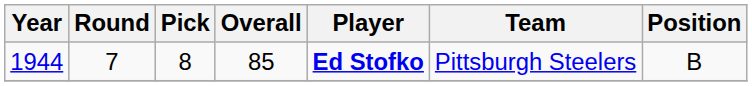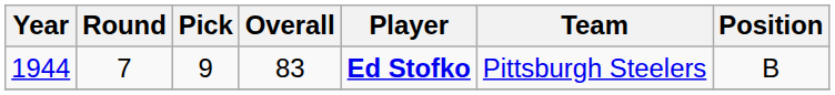1944 | Pick: 8 -> 9
1944 | Overall: 85 -> 83
